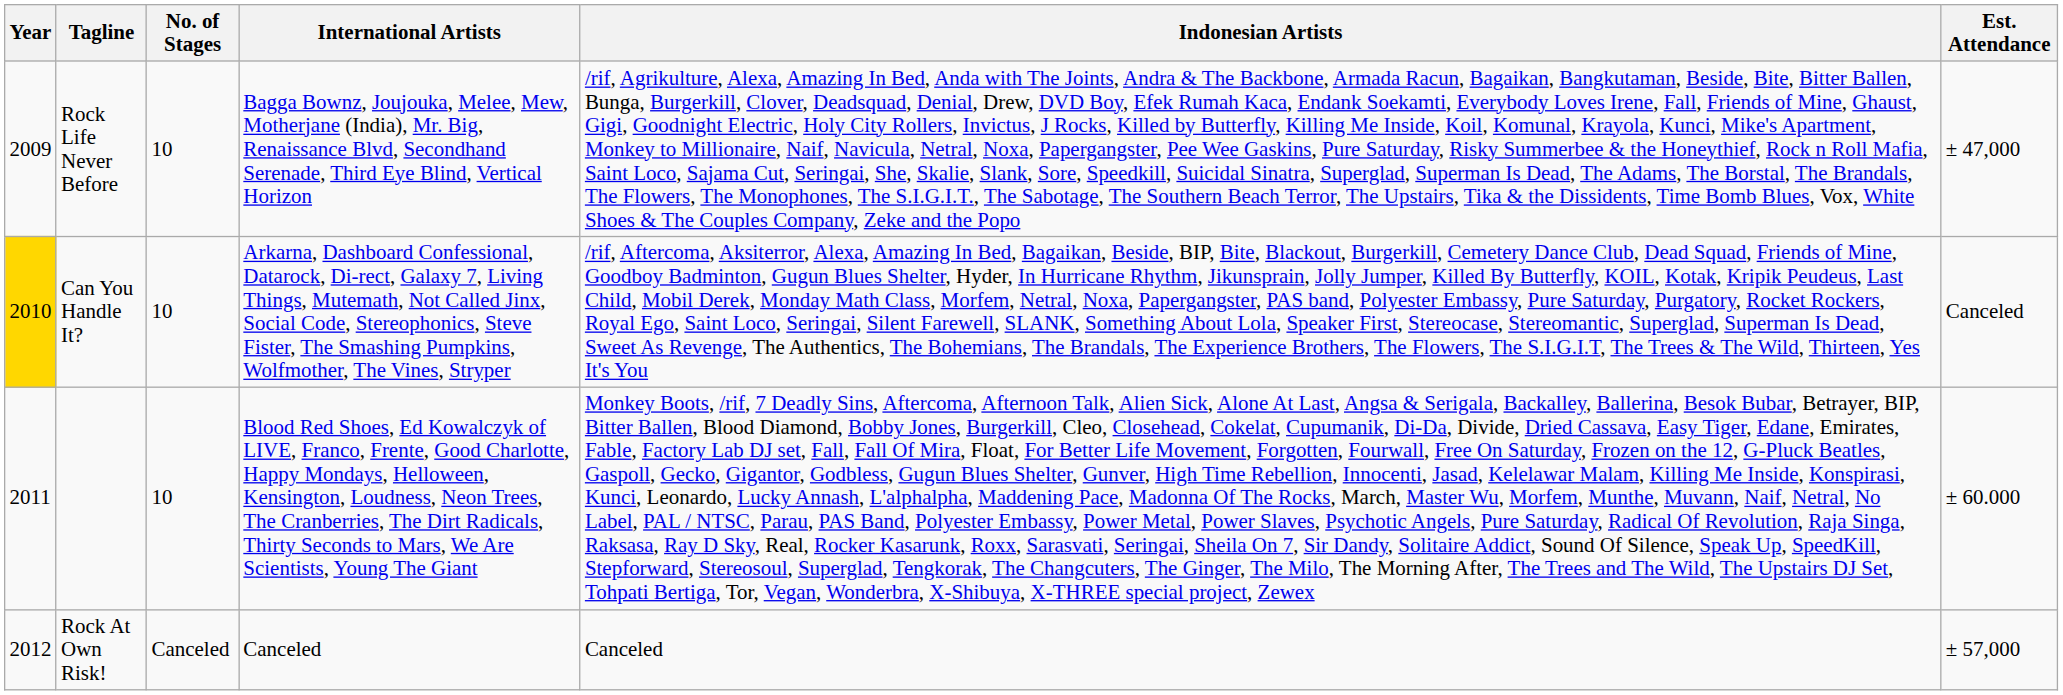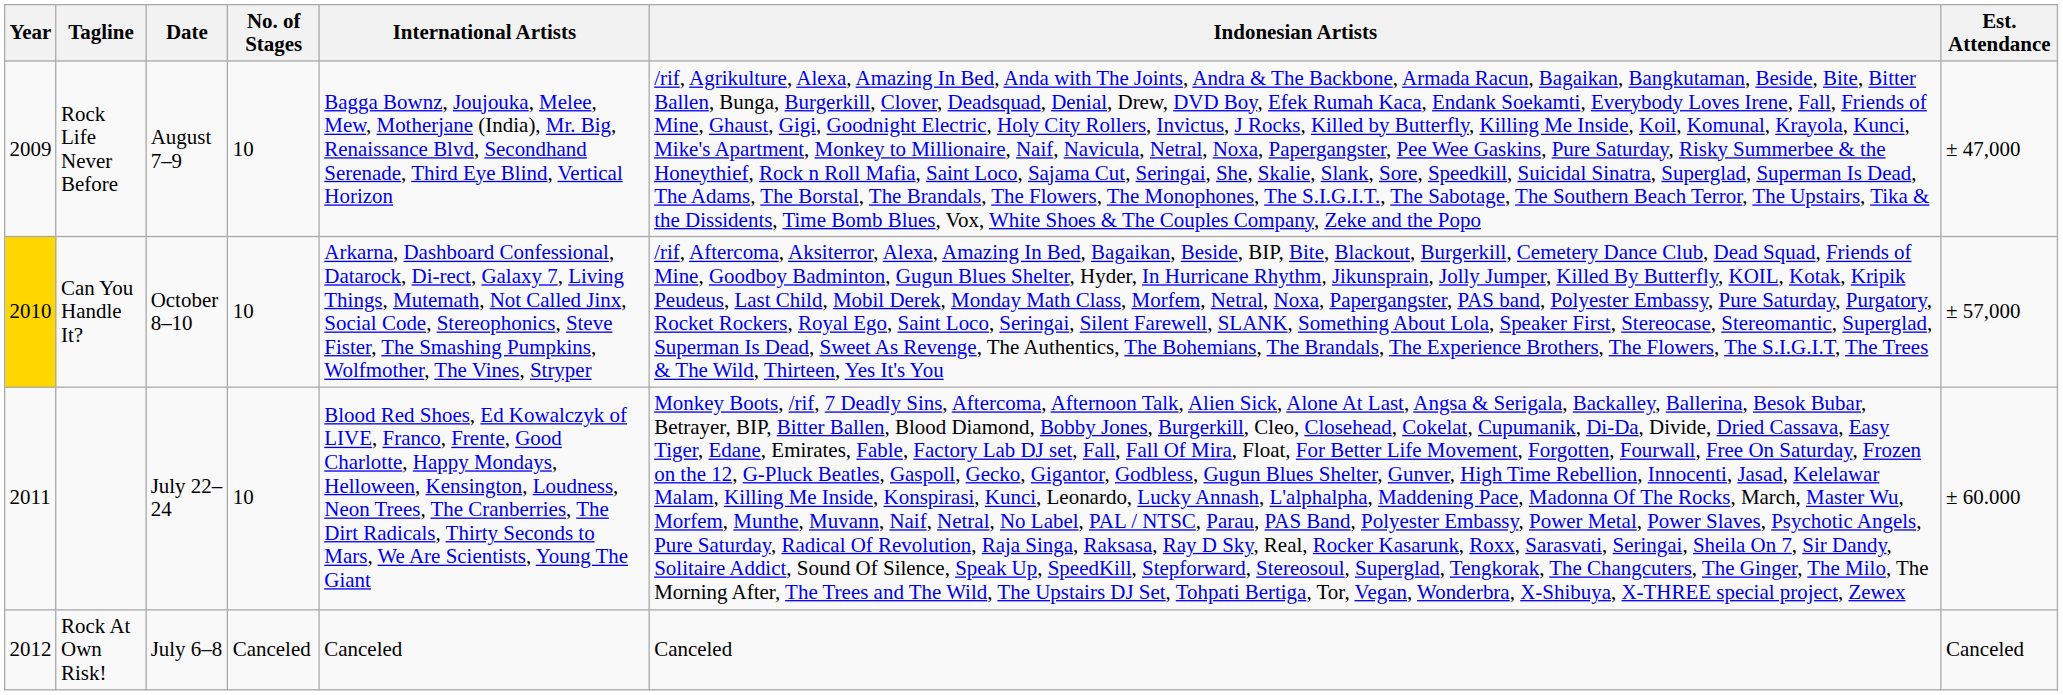+ column: Date | August 7–9 | October 8–10 | July 22–24 | July 6–8
Can You Handle It? | Est. Attendance: Canceled -> ± 57,000
Rock At Own Risk! | Est. Attendance: ± 57,000 -> Canceled
